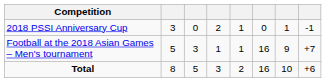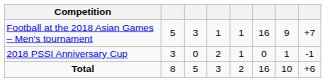rows swapped: 2018 PSSI Anniversary Cup <-> Football at the 2018 Asian Games – Men's tournament
